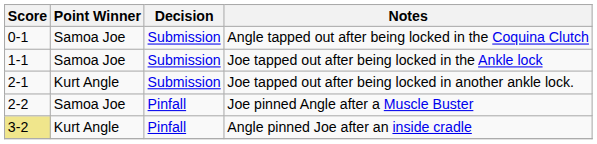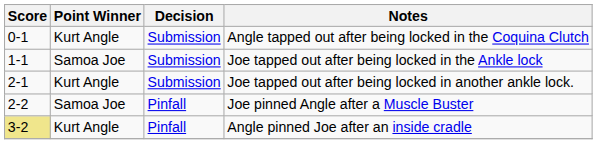Angle tapped out after being locked in the Coquina Clutch | Point Winner: Samoa Joe -> Kurt Angle
